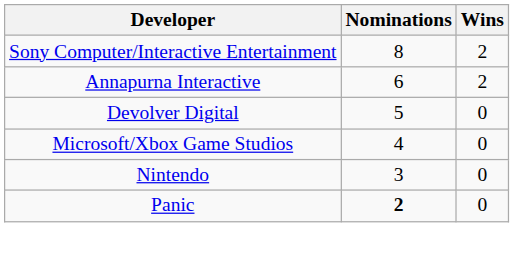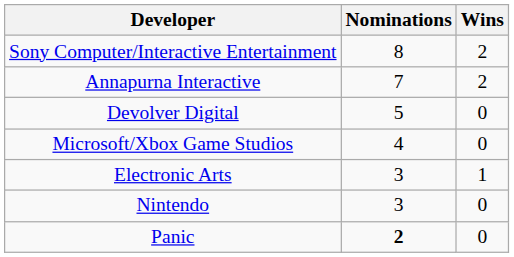Annapurna Interactive | Nominations: 6 -> 7
+ row: Electronic Arts | 3 | 1
